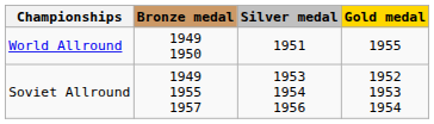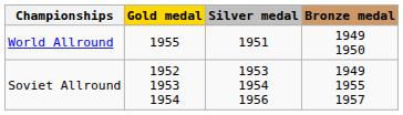columns swapped: Gold medal <-> Bronze medal
